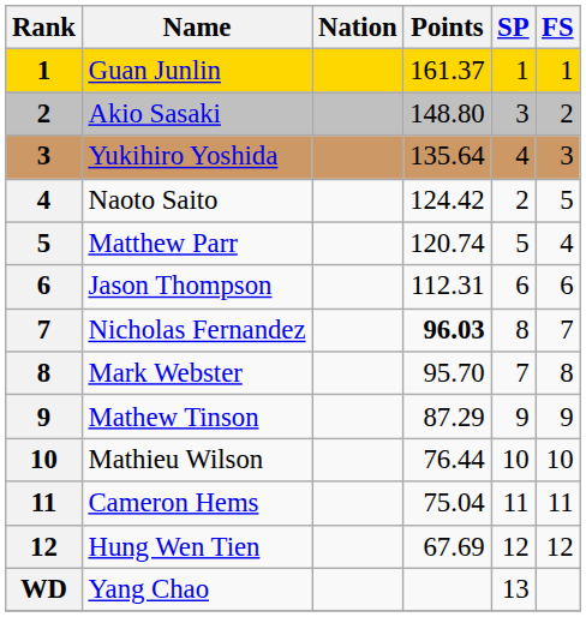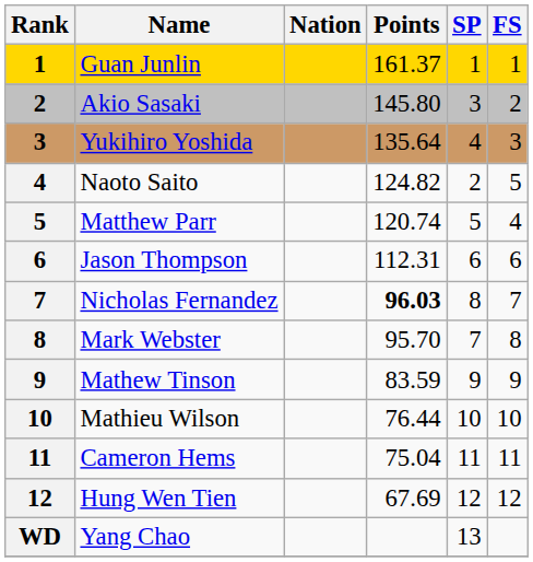Akio Sasaki | Points: 148.80 -> 145.80
Naoto Saito | Points: 124.42 -> 124.82
Mathew Tinson | Points: 87.29 -> 83.59
